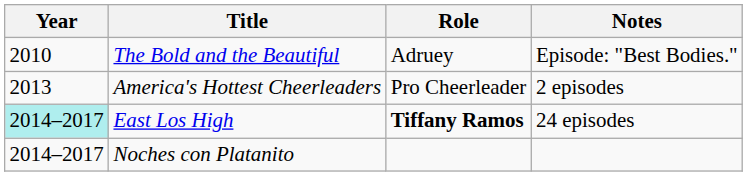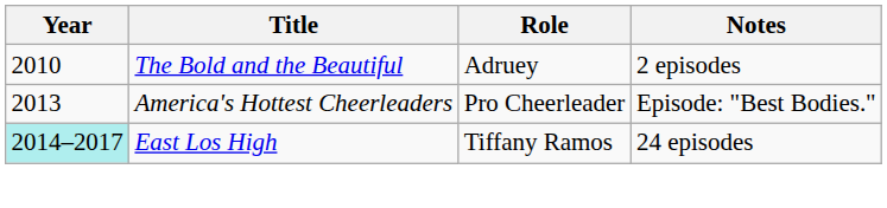The Bold and the Beautiful | Notes: Episode: "Best Bodies." -> 2 episodes
America's Hottest Cheerleaders | Notes: 2 episodes -> Episode: "Best Bodies."
East Los High | Role: bold -> normal
- row: 2014–2017 | Noches con Platanito
